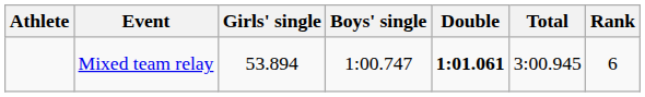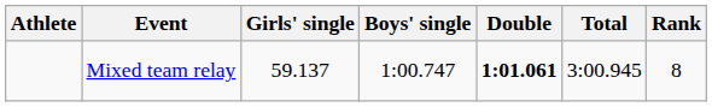Mixed team relay | Girls' single: 53.894 -> 59.137
Mixed team relay | Rank: 6 -> 8
